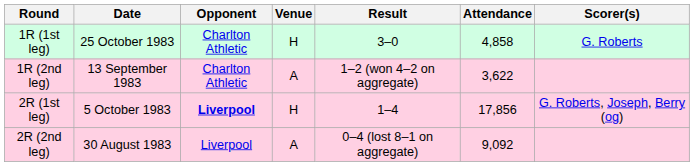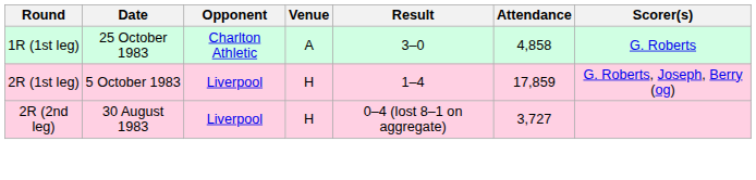1R (1st leg) | Venue: H -> A
- row: 1R (2nd leg) | 13 September 1983 | Charlton Athletic | A | 1–2 (won 4–2 on aggregate) | 3,622
2R (1st leg) | Opponent: bold -> normal
2R (1st leg) | Attendance: 17,856 -> 17,859
2R (2nd leg) | Venue: A -> H
2R (2nd leg) | Attendance: 9,092 -> 3,727
